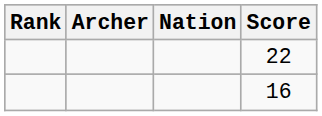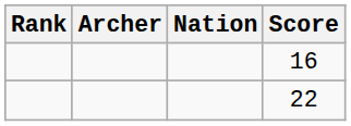rows swapped: 22 <-> 16
